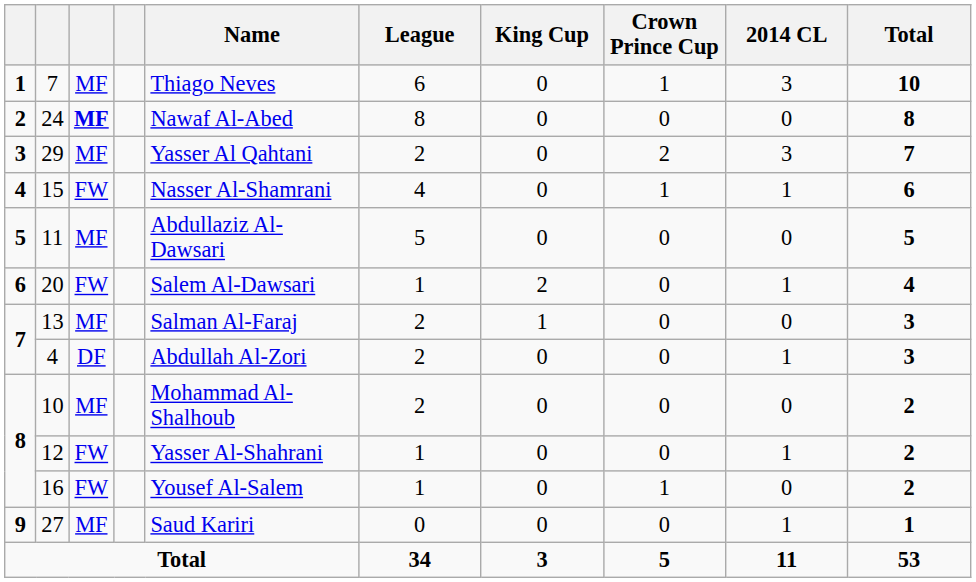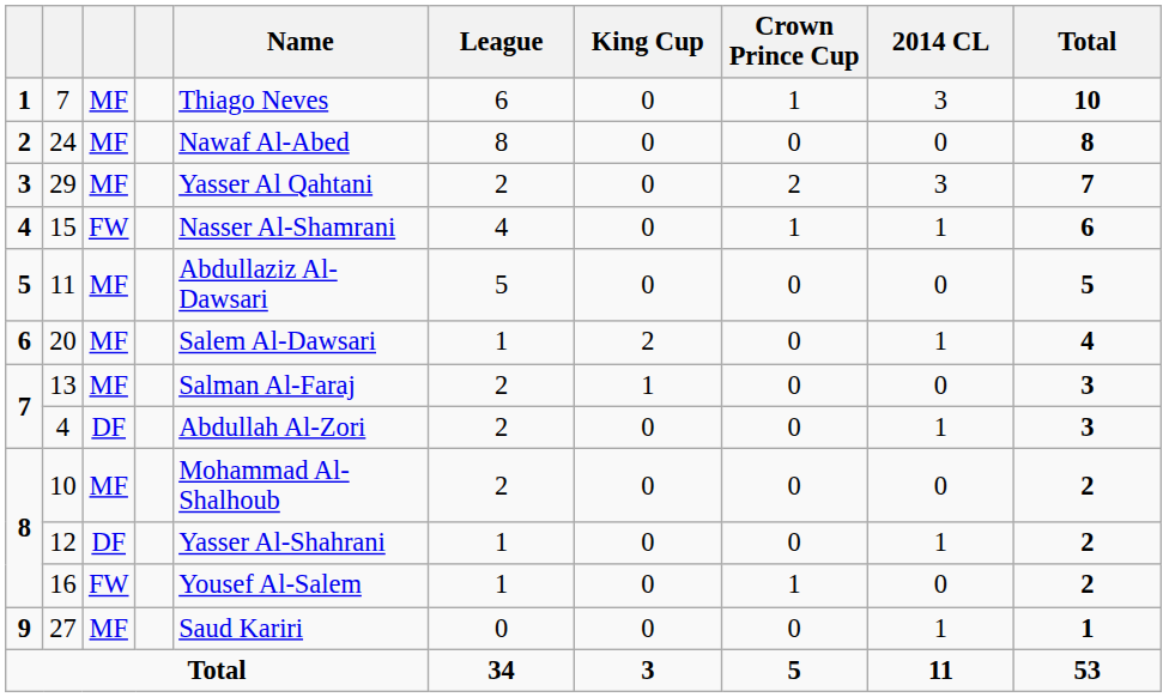24 | column 3: bold -> normal
20 | column 3: FW -> MF
12 | column 3: FW -> DF
